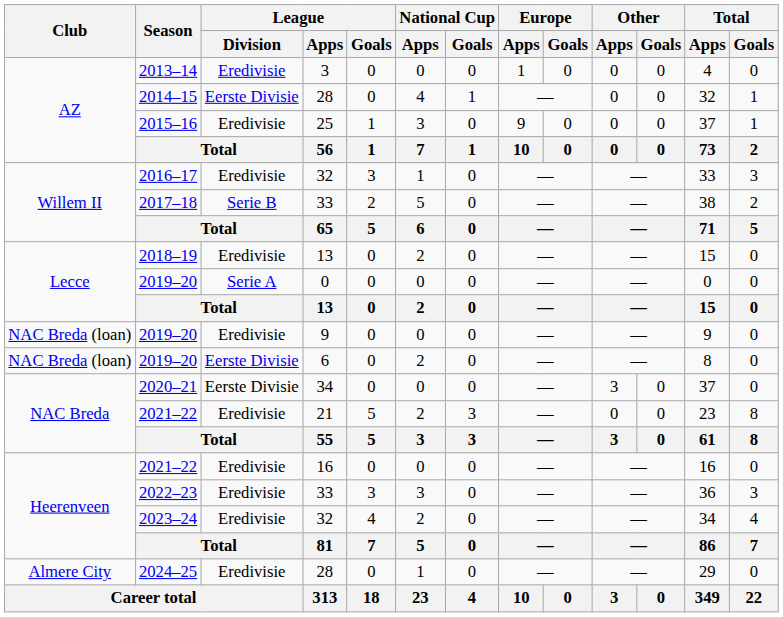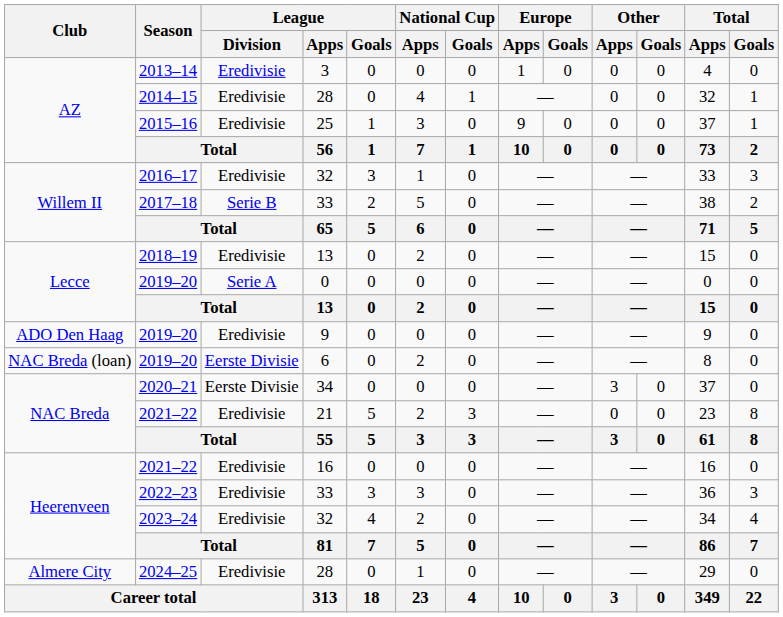2014–15 | League / Division: Eerste Divisie -> Eredivisie
2019–20 / 9 | Club: NAC Breda (loan) -> ADO Den Haag
